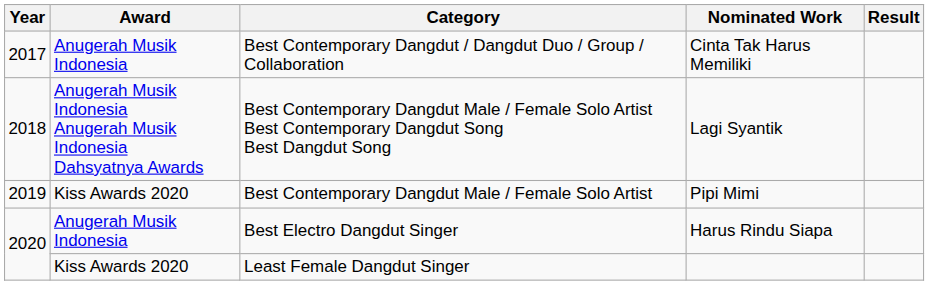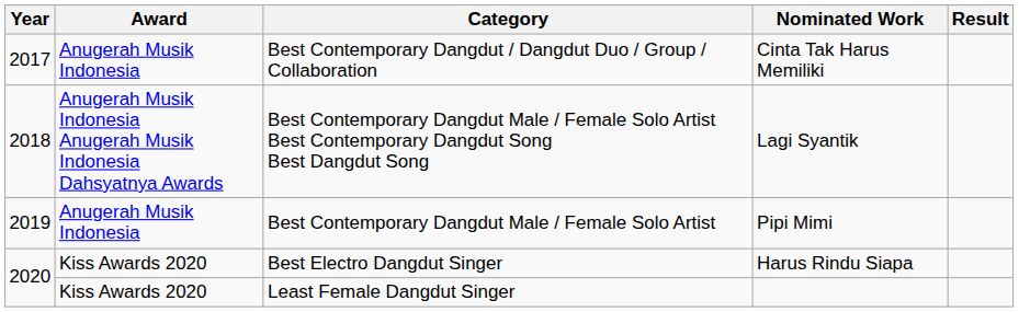Best Contemporary Dangdut Male / Female Solo Artist | Award: Kiss Awards 2020 -> Anugerah Musik Indonesia
Best Electro Dangdut Singer | Award: Anugerah Musik Indonesia -> Kiss Awards 2020
